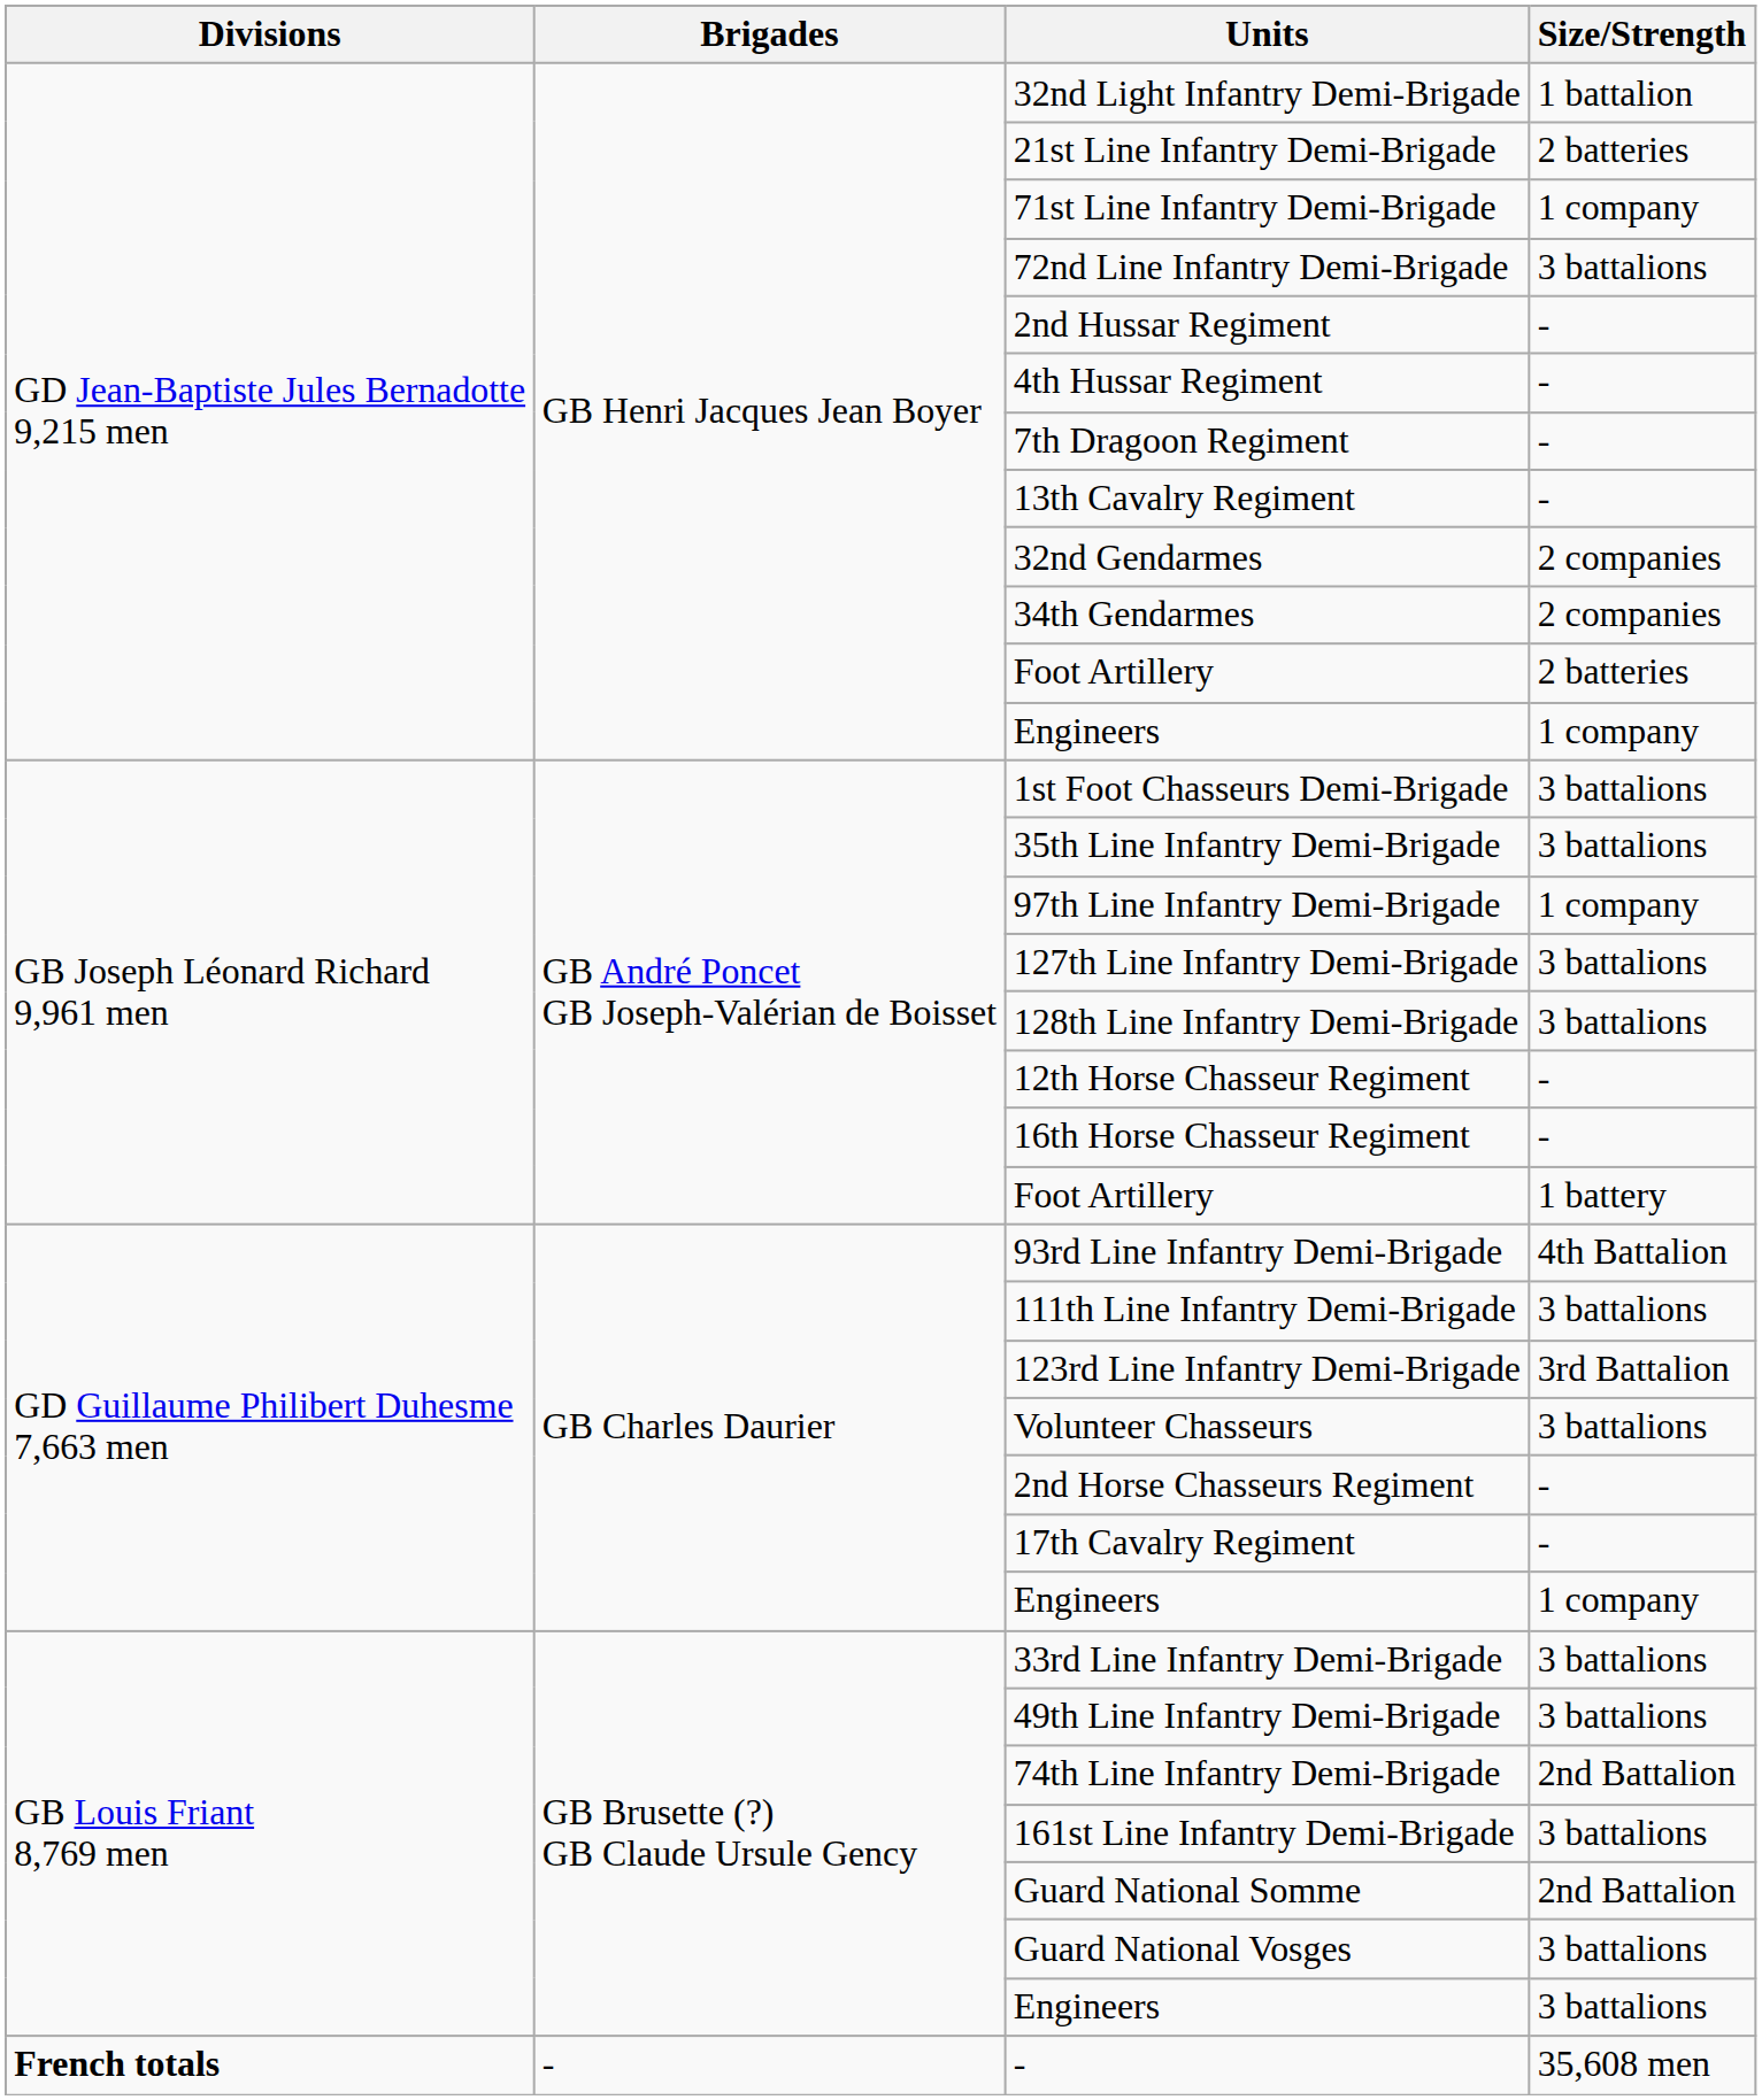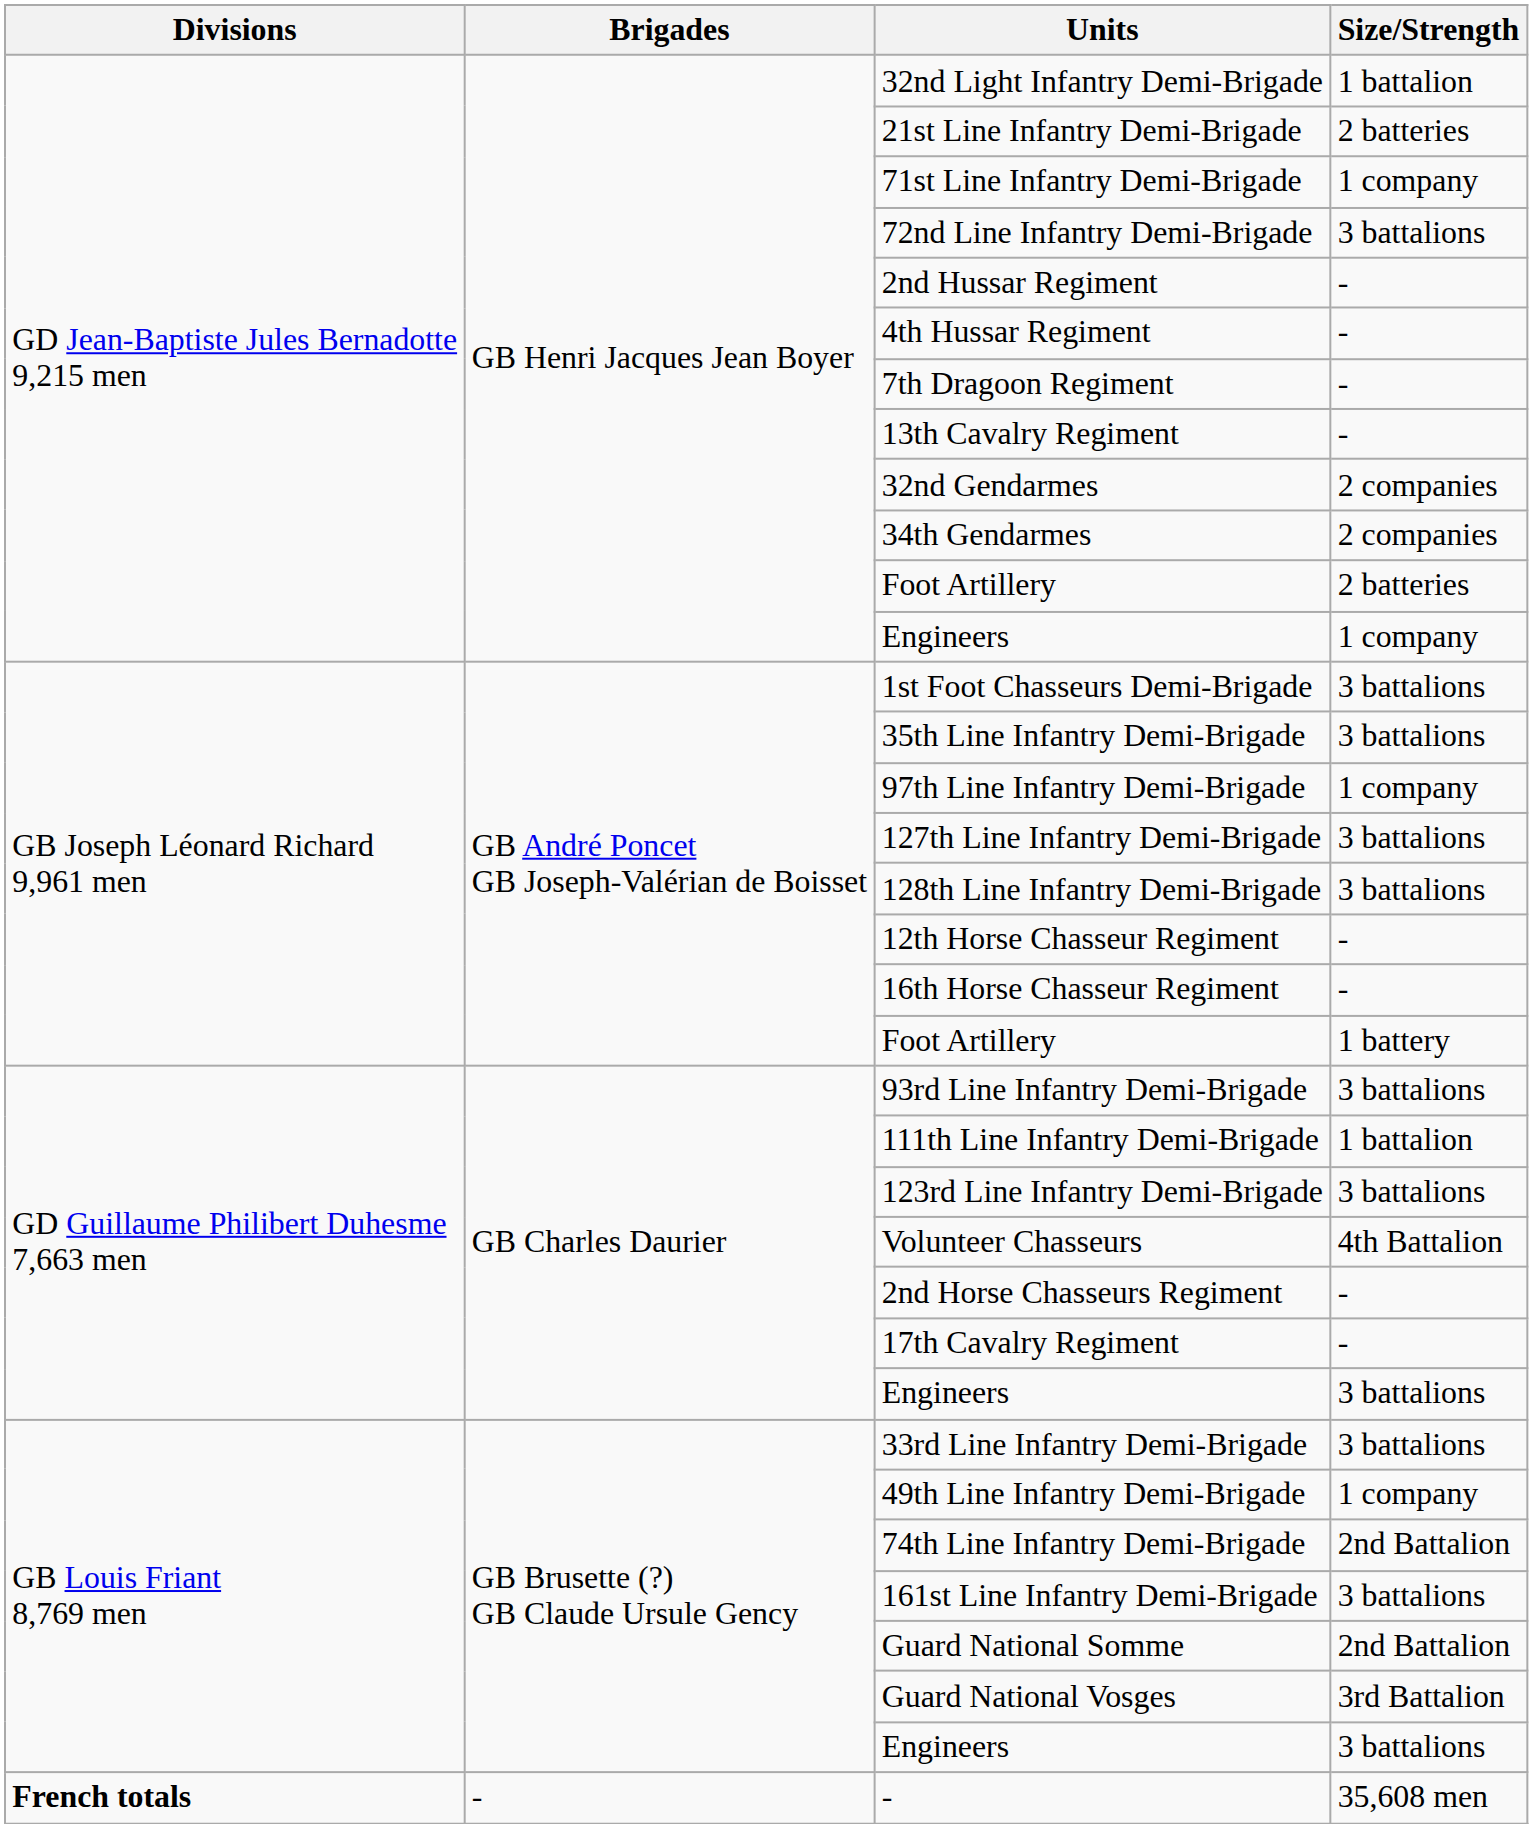93rd Line Infantry Demi-Brigade | Size/Strength: 4th Battalion -> 3 battalions
111th Line Infantry Demi-Brigade | Size/Strength: 3 battalions -> 1 battalion
123rd Line Infantry Demi-Brigade | Size/Strength: 3rd Battalion -> 3 battalions
Volunteer Chasseurs | Size/Strength: 3 battalions -> 4th Battalion
GD Guillaume Philibert Duhesme 7,663 men / Engineers | Size/Strength: 1 company -> 3 battalions
49th Line Infantry Demi-Brigade | Size/Strength: 3 battalions -> 1 company
Guard National Vosges | Size/Strength: 3 battalions -> 3rd Battalion
